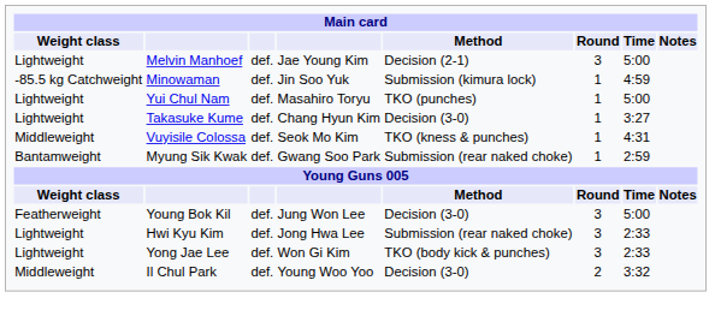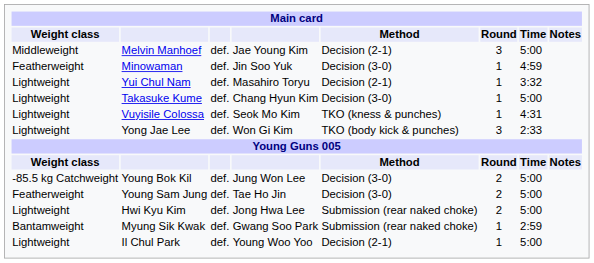Melvin Manhoef | Weight class: Lightweight -> Middleweight
Minowaman | Weight class: -85.5 kg Catchweight -> Featherweight
Minowaman | Method: Submission (kimura lock) -> Decision (3-0)
Yui Chul Nam | Method: TKO (punches) -> Decision (2-1)
Yui Chul Nam | Time: 5:00 -> 3:32
Takasuke Kume | Time: 3:27 -> 5:00
Vuyisile Colossa | Weight class: Middleweight -> Lightweight
rows swapped: Yong Jae Lee <-> Myung Sik Kwak
Young Bok Kil | Weight class: Featherweight -> -85.5 kg Catchweight
Young Bok Kil | Round: 3 -> 2
+ row: Featherweight | Young Sam Jung | def. | Tae Ho Jin | Decision (3-0) | 2 | 5:00
Hwi Kyu Kim | Round: 3 -> 2
Hwi Kyu Kim | Time: 2:33 -> 5:00
Il Chul Park | Weight class: Middleweight -> Lightweight
Il Chul Park | Method: Decision (3-0) -> Decision (2-1)
Il Chul Park | Round: 2 -> 1
Il Chul Park | Time: 3:32 -> 5:00
